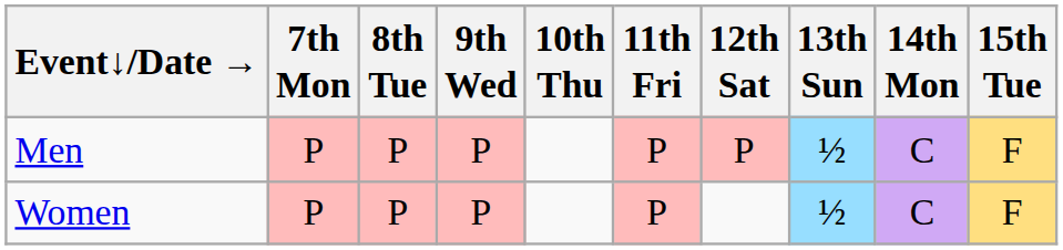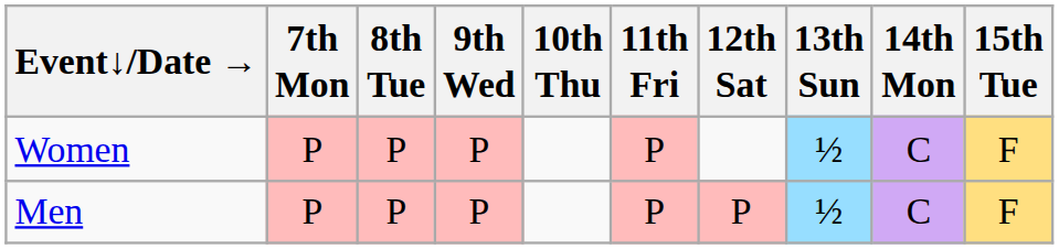rows swapped: Men <-> Women
